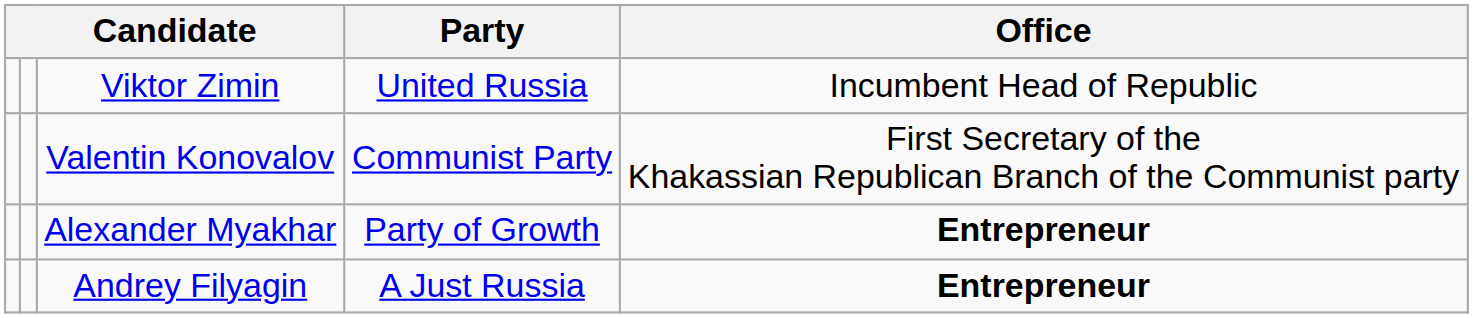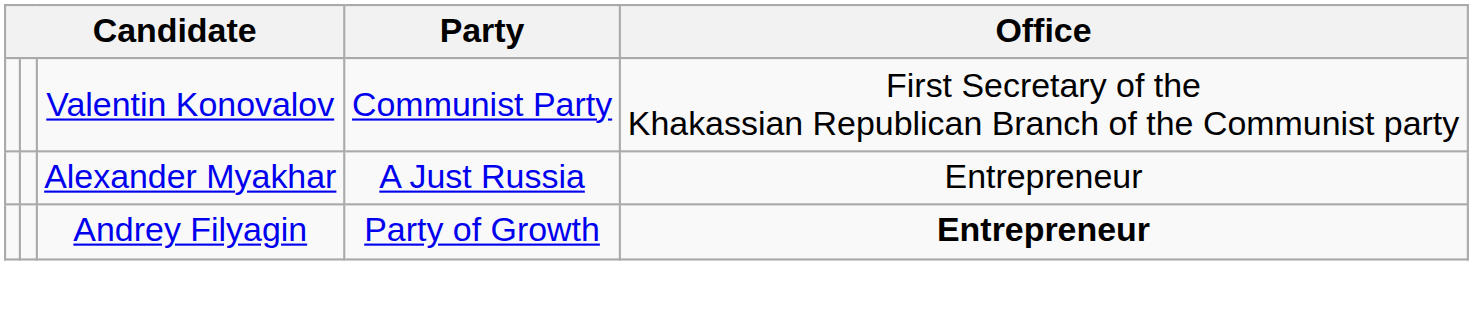- row: Viktor Zimin | United Russia | Incumbent Head of Republic
Alexander Myakhar | Party: Party of Growth -> A Just Russia
Alexander Myakhar | Office: bold -> normal
Andrey Filyagin | Party: A Just Russia -> Party of Growth
